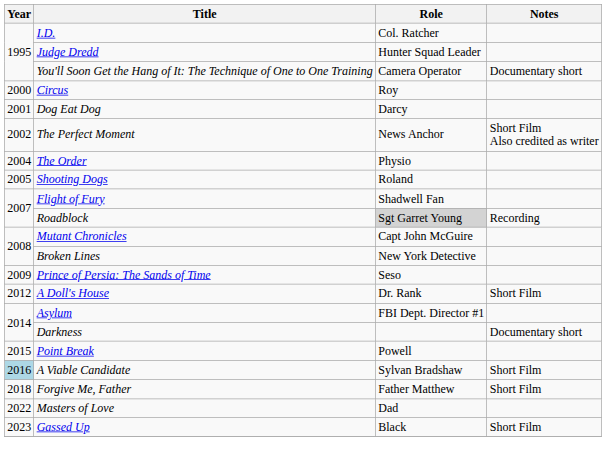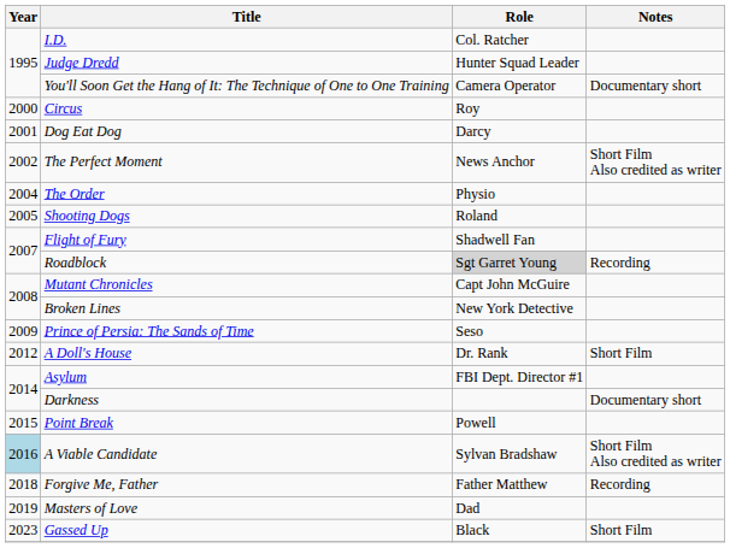A Viable Candidate | Notes: Short Film -> Short Film Also credited as writer
Forgive Me, Father | Notes: Short Film -> Recording
Masters of Love | Year: 2022 -> 2019
